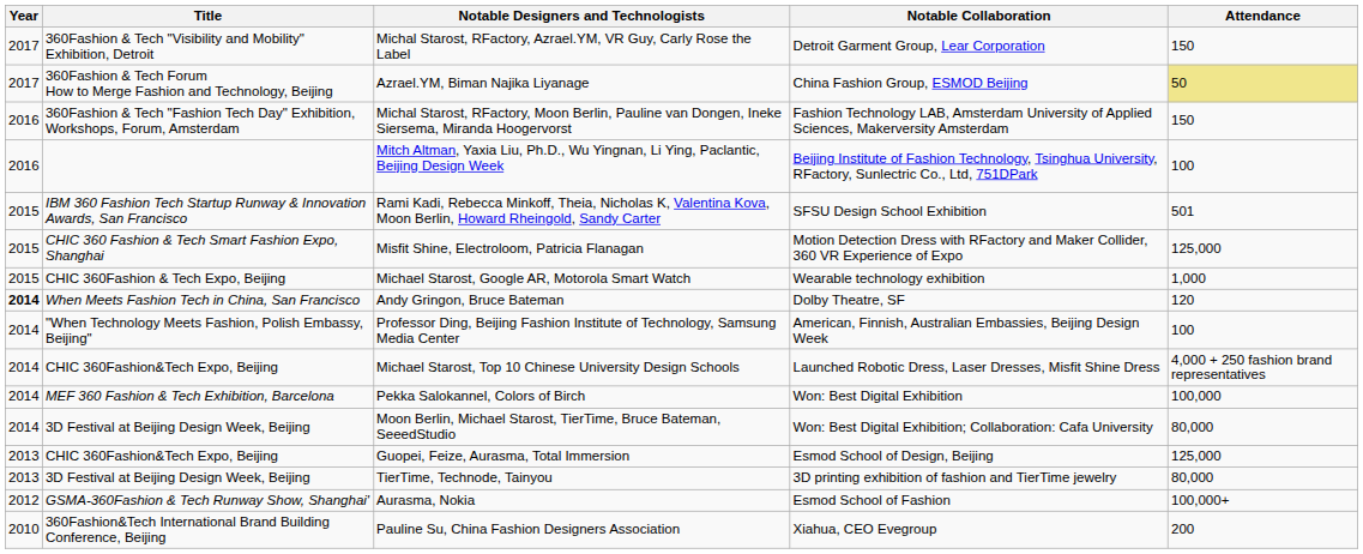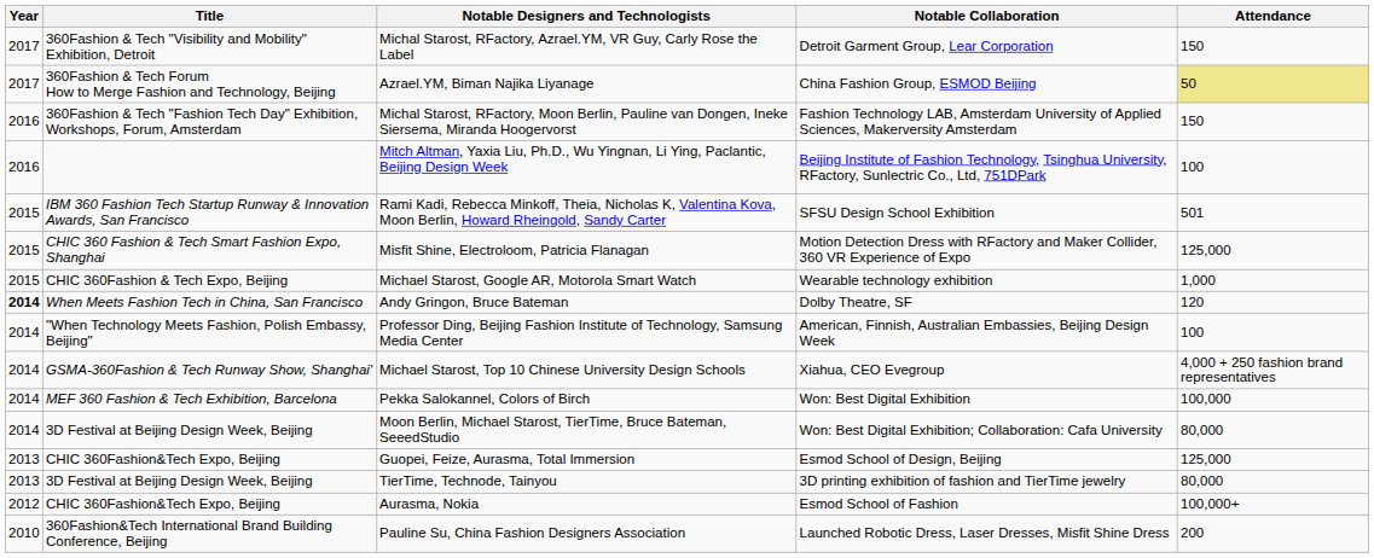Michael Starost, Top 10 Chinese University Design Schools | Title: CHIC 360Fashion&Tech Expo, Beijing -> GSMA-360Fashion & Tech Runway Show, Shanghai'
Michael Starost, Top 10 Chinese University Design Schools | Notable Collaboration: Launched Robotic Dress, Laser Dresses, Misfit Shine Dress -> Xiahua, CEO Evegroup
Aurasma, Nokia | Title: GSMA-360Fashion & Tech Runway Show, Shanghai' -> CHIC 360Fashion&Tech Expo, Beijing
Pauline Su, China Fashion Designers Association | Notable Collaboration: Xiahua, CEO Evegroup -> Launched Robotic Dress, Laser Dresses, Misfit Shine Dress
